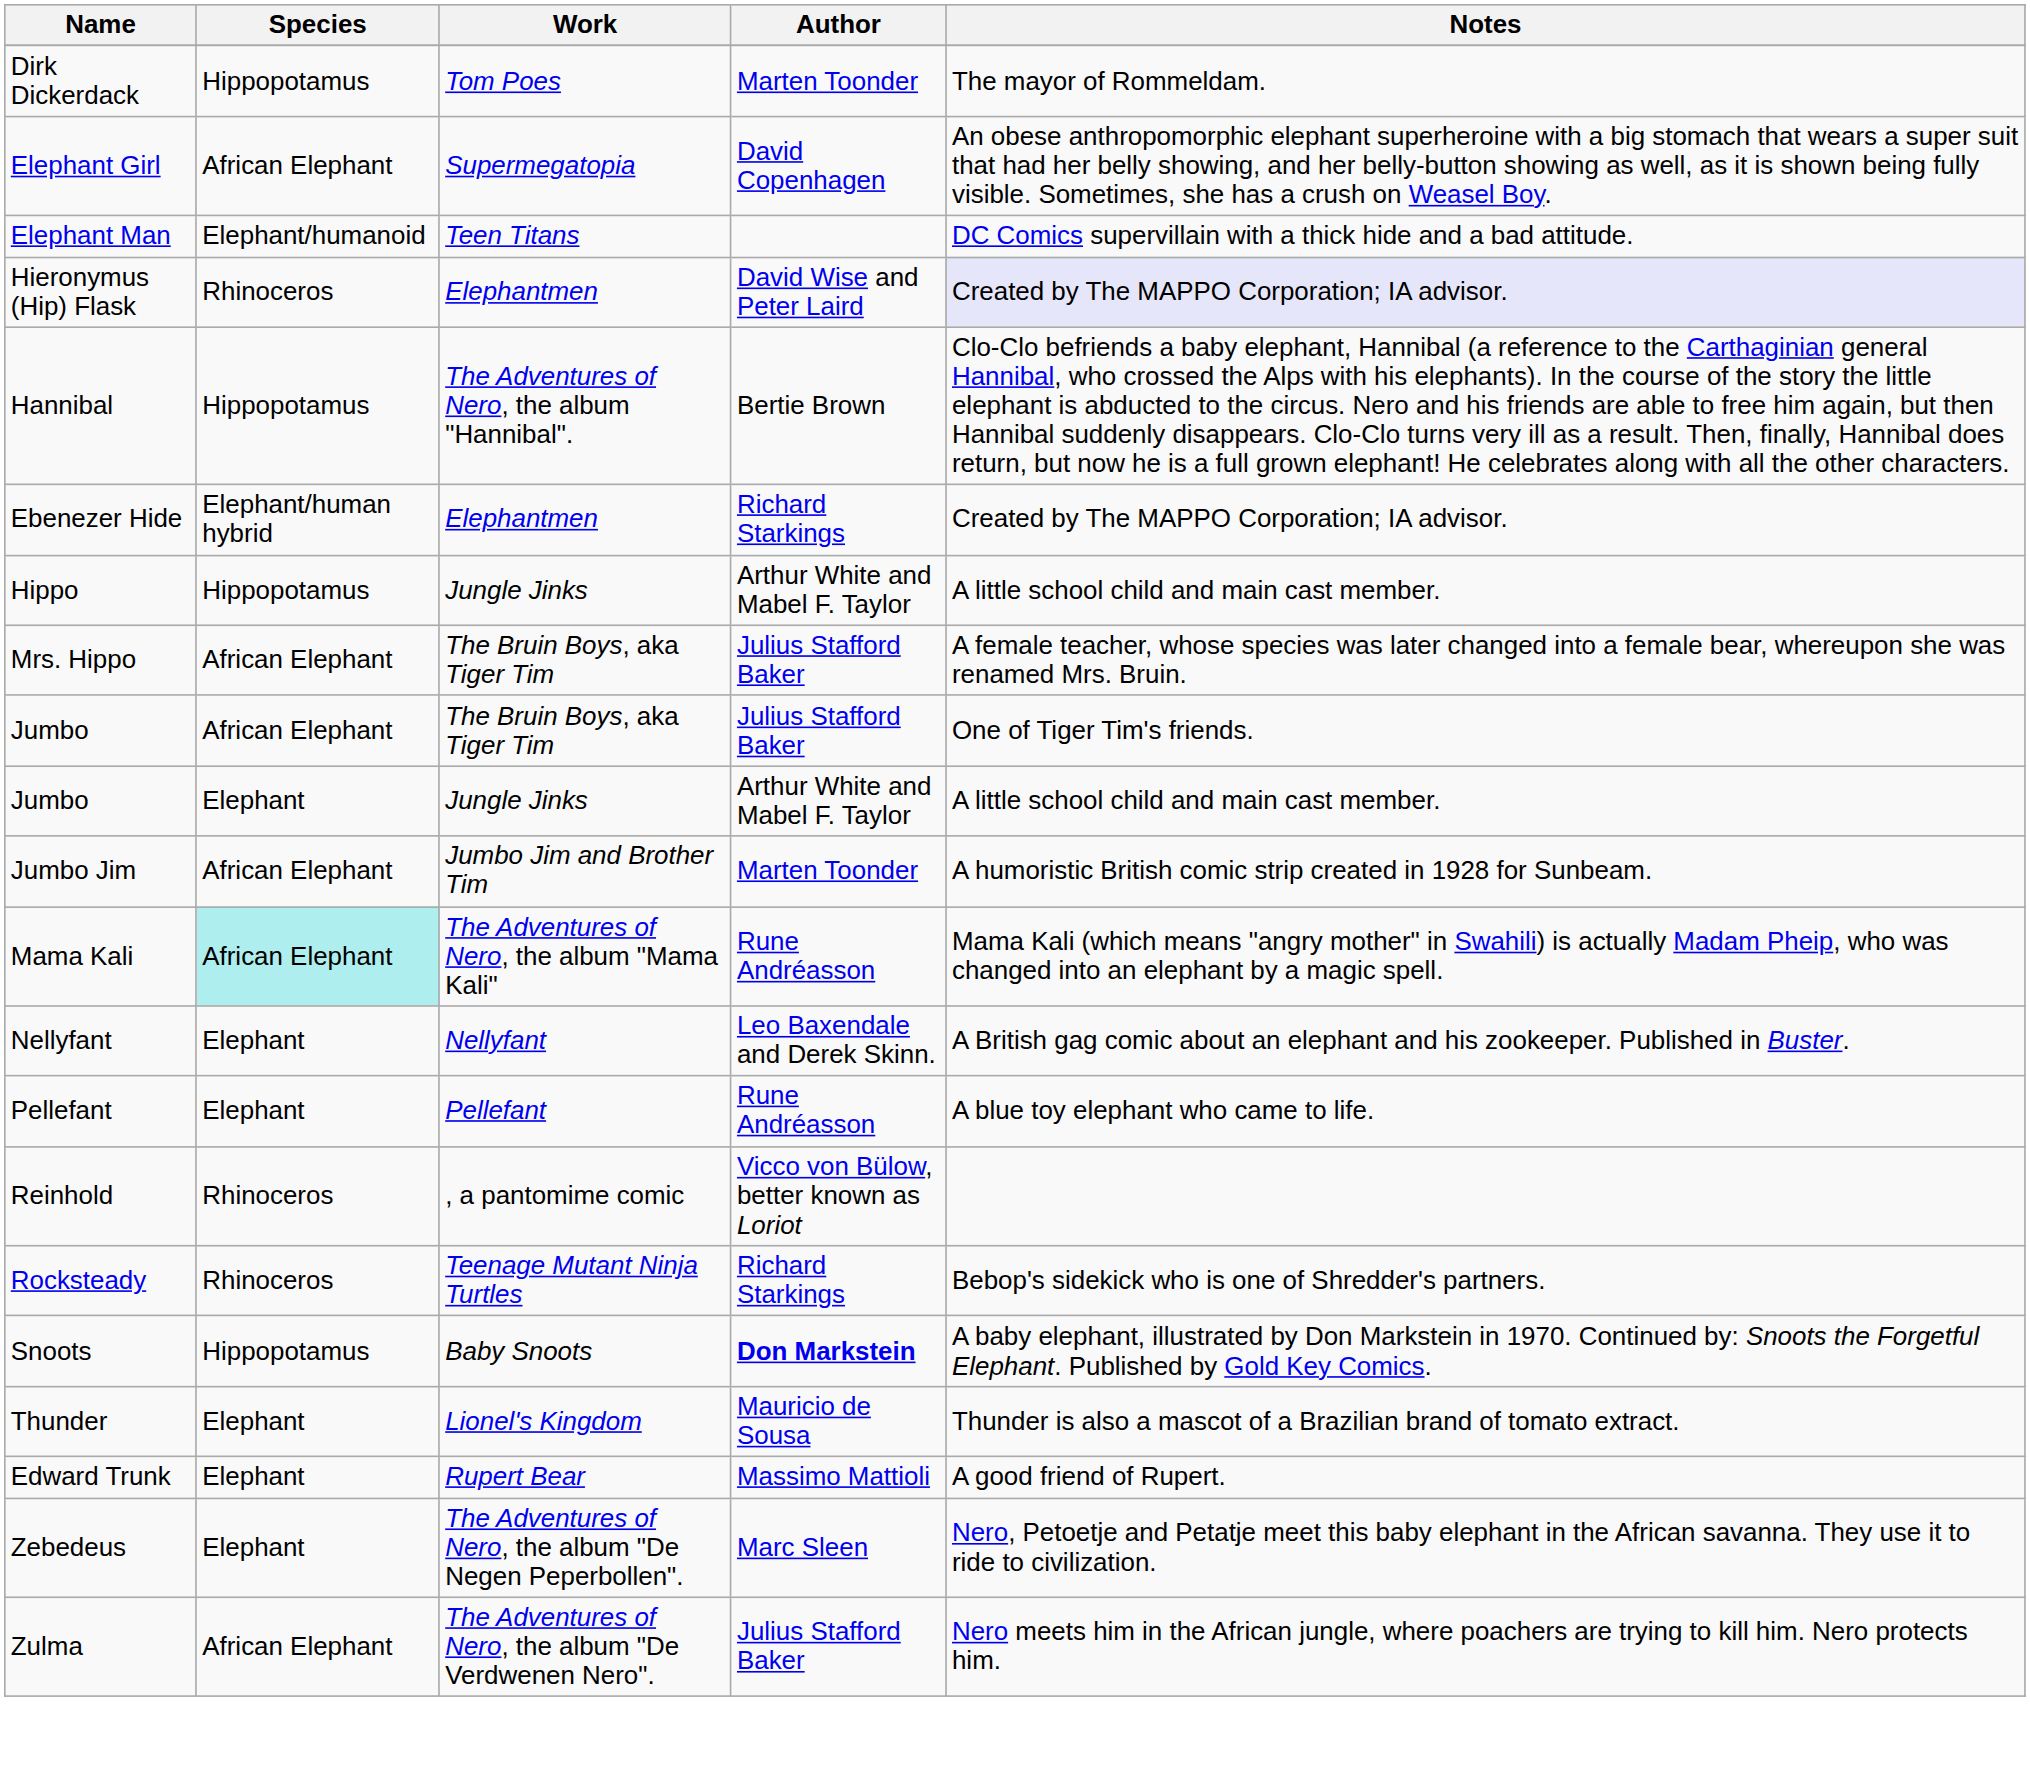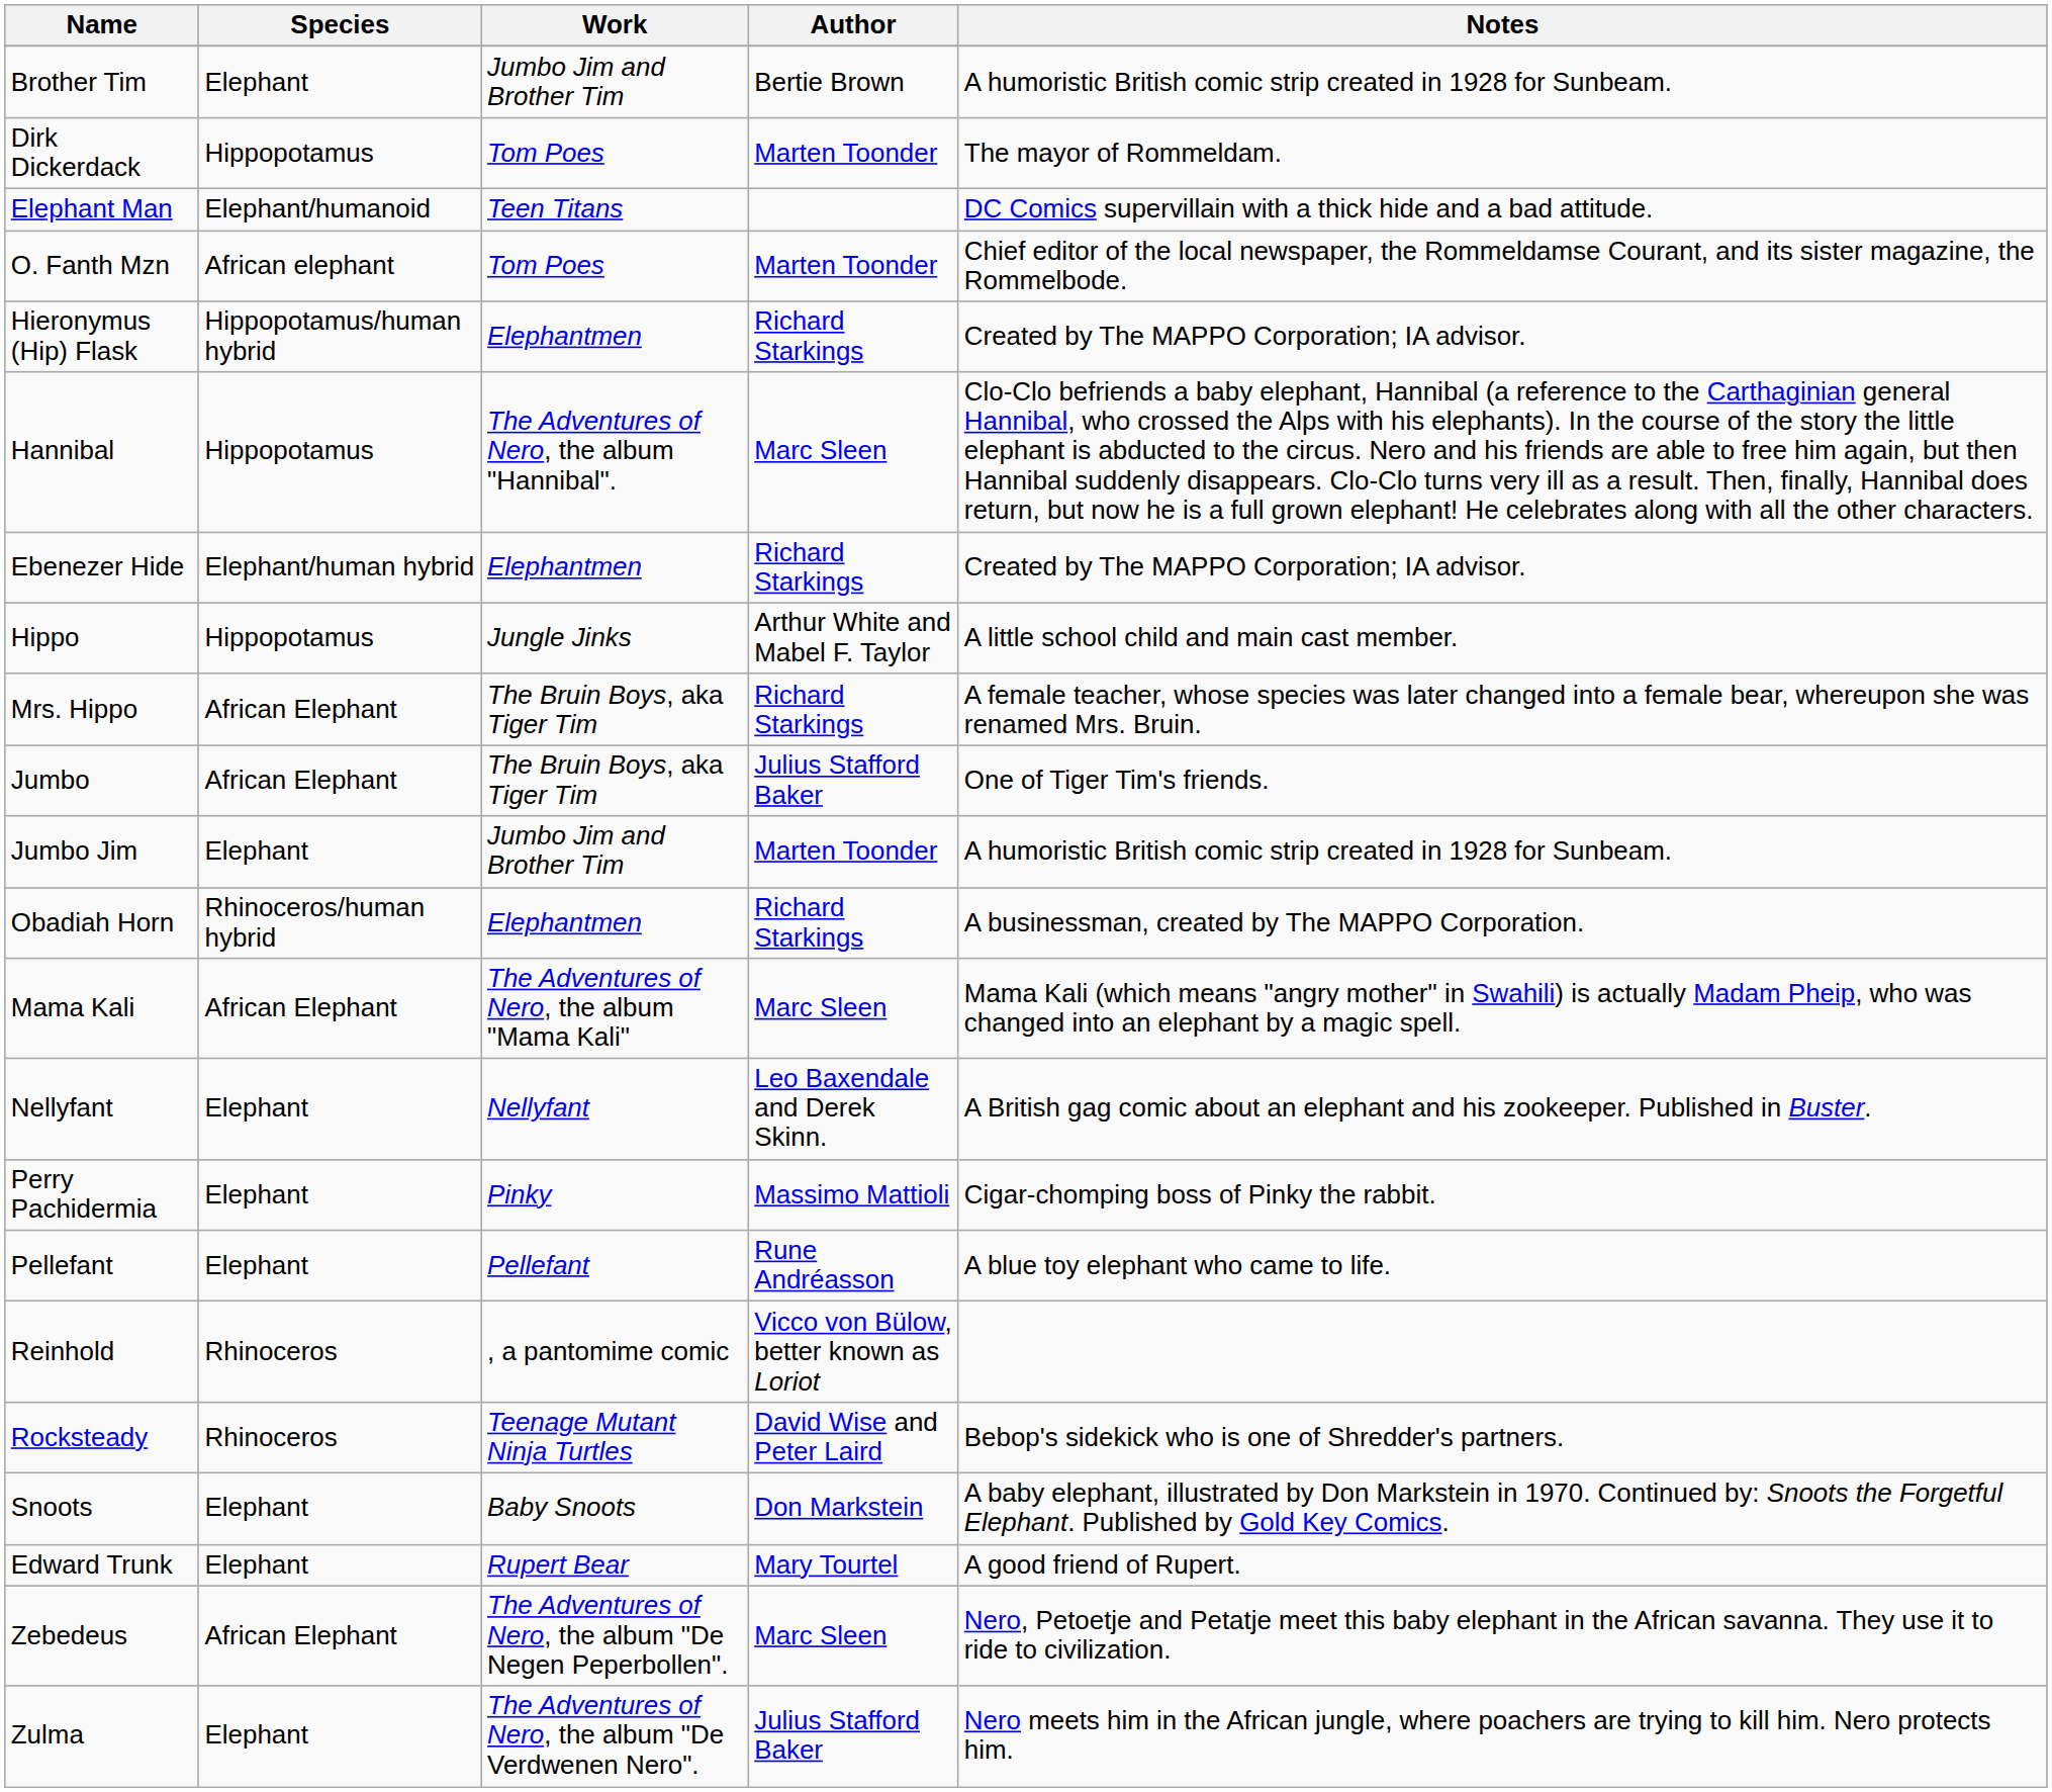+ row: Brother Tim | Elephant | Jumbo Jim and Brother Tim | Bertie Brown | A humoristic British comic strip created in 1928 for Sunbeam.
- row: Elephant Girl | African Elephant | Supermegatopia | David Copenhagen | An obese anthropomorphic elephant superheroine with a big stomach that wears a super suit that had her belly showing, and her belly-button showing as well, as it is shown being fully visible. Sometimes, she has a crush on Weasel Boy.
+ row: O. Fanth Mzn | African elephant | Tom Poes | Marten Toonder | Chief editor of the local newspaper, the Rommeldamse Courant, and its sister magazine, the Rommelbode.
Hieronymus (Hip) Flask | Species: Rhinoceros -> Hippopotamus/human hybrid
Hieronymus (Hip) Flask | Author: David Wise and Peter Laird -> Richard Starkings
Hieronymus (Hip) Flask | Notes: lavender background -> no background
Hannibal | Author: Bertie Brown -> Marc Sleen
Mrs. Hippo | Author: Julius Stafford Baker -> Richard Starkings
- row: Jumbo | Elephant | Jungle Jinks | Arthur White and Mabel F. Taylor | A little school child and main cast member.
Jumbo Jim | Species: African Elephant -> Elephant
+ row: Obadiah Horn | Rhinoceros/human hybrid | Elephantmen | Richard Starkings | A businessman, created by The MAPPO Corporation.
Mama Kali | Species: paleturquoise background -> no background
Mama Kali | Author: Rune Andréasson -> Marc Sleen
+ row: Perry Pachidermia | Elephant | Pinky | Massimo Mattioli | Cigar-chomping boss of Pinky the rabbit.
Rocksteady | Author: Richard Starkings -> David Wise and Peter Laird
Snoots | Species: Hippopotamus -> Elephant
Snoots | Author: bold -> normal
- row: Thunder | Elephant | Lionel's Kingdom | Mauricio de Sousa | Thunder is also a mascot of a Brazilian brand of tomato extract.
Edward Trunk | Author: Massimo Mattioli -> Mary Tourtel
Zebedeus | Species: Elephant -> African Elephant
Zulma | Species: African Elephant -> Elephant
